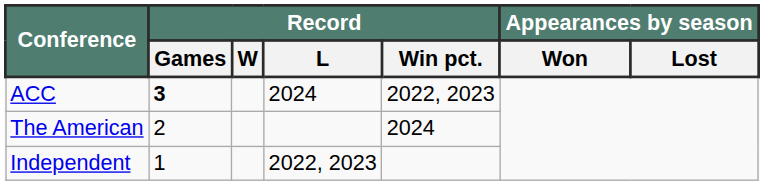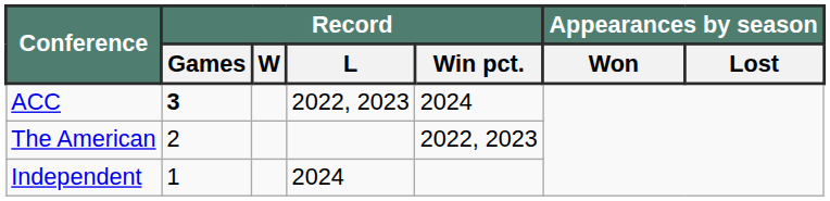ACC | Record / L: 2024 -> 2022, 2023
ACC | Record / Win pct.: 2022, 2023 -> 2024
The American | Record / Win pct.: 2024 -> 2022, 2023
Independent | Record / L: 2022, 2023 -> 2024
